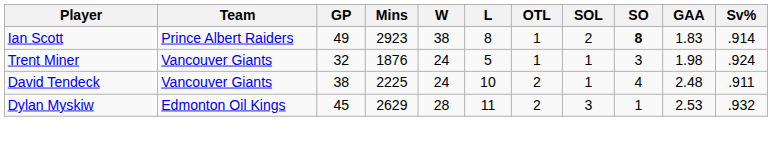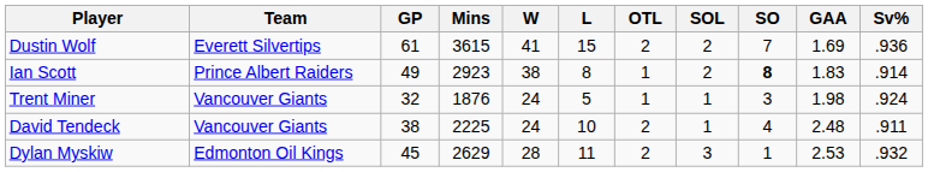+ row: Dustin Wolf | Everett Silvertips | 61 | 3615 | 41 | 15 | 2 | 2 | 7 | 1.69 | .936
